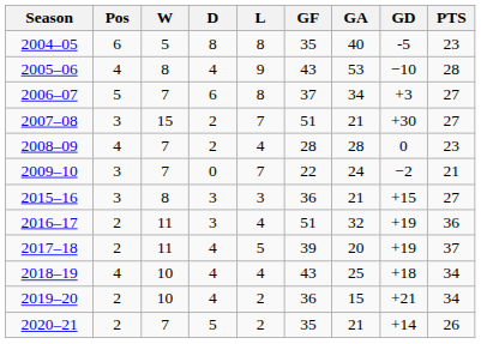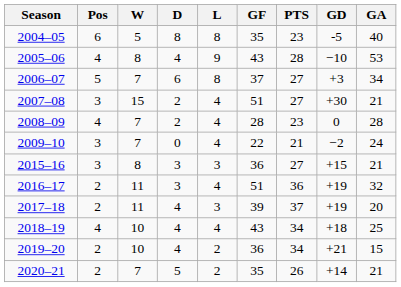columns swapped: GA <-> PTS
2007–08 | L: 7 -> 4
2009–10 | L: 7 -> 4
2017–18 | L: 5 -> 3
